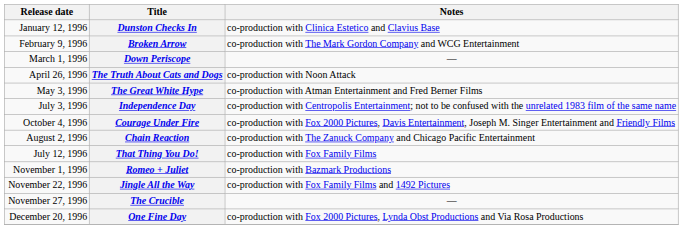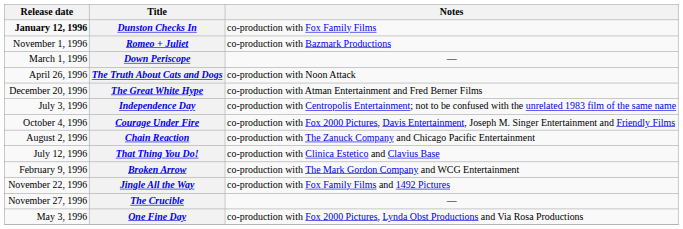Dunston Checks In | Release date: normal -> bold
Dunston Checks In | Notes: co-production with Clinica Estetico and Clavius Base -> co-production with Fox Family Films
rows swapped: Broken Arrow <-> Romeo + Juliet
The Great White Hype | Release date: May 3, 1996 -> December 20, 1996
That Thing You Do! | Notes: co-production with Fox Family Films -> co-production with Clinica Estetico and Clavius Base
One Fine Day | Release date: December 20, 1996 -> May 3, 1996
